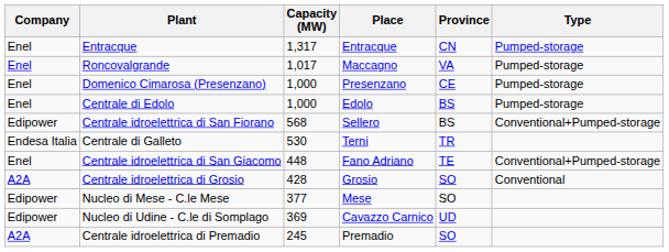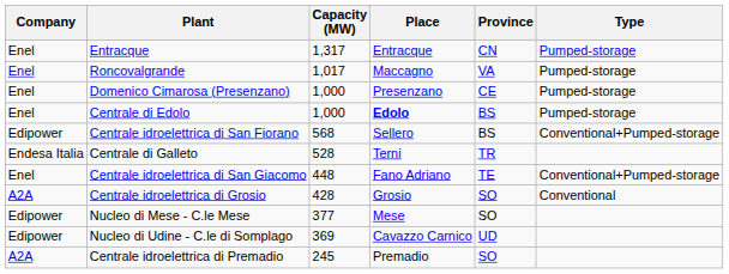Centrale di Edolo | Place: normal -> bold
Centrale di Galleto | Capacity (MW): 530 -> 528
